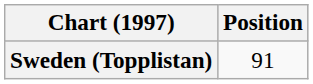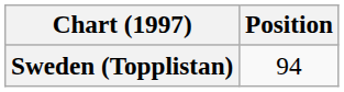Sweden (Topplistan) | Position: 91 -> 94
